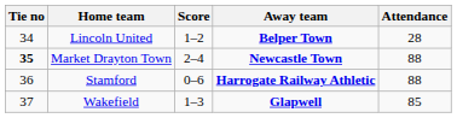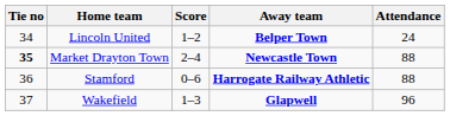Lincoln United | Attendance: 28 -> 24
Wakefield | Attendance: 85 -> 96
